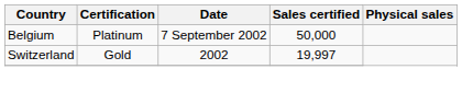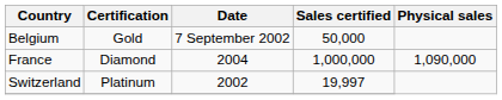Belgium | Certification: Platinum -> Gold
+ row: France | Diamond | 2004 | 1,000,000 | 1,090,000
Switzerland | Certification: Gold -> Platinum
